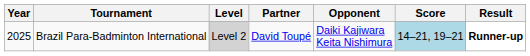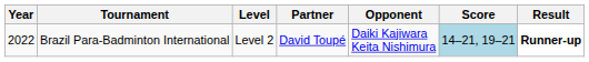Brazil Para-Badminton International | Year: 2025 -> 2022
Brazil Para-Badminton International | Level: lightgrey background -> no background
